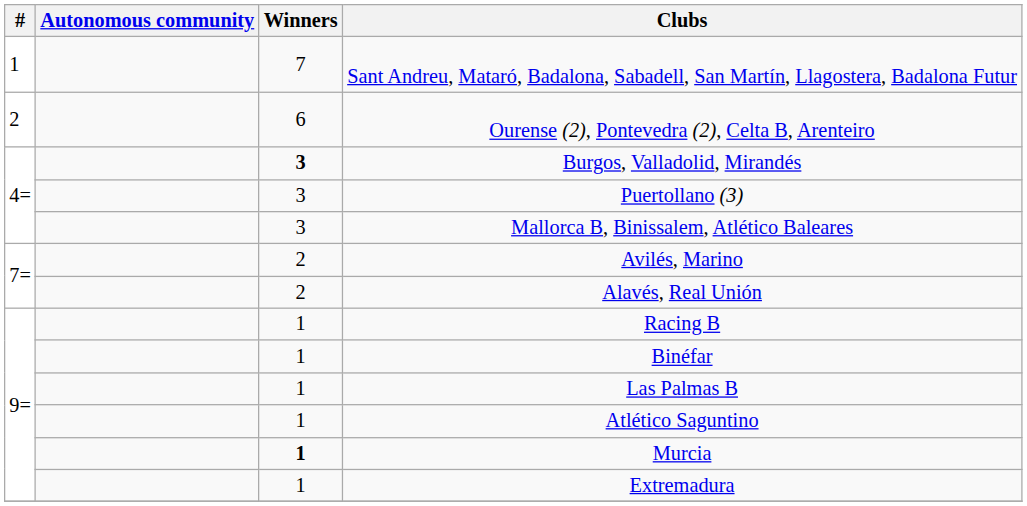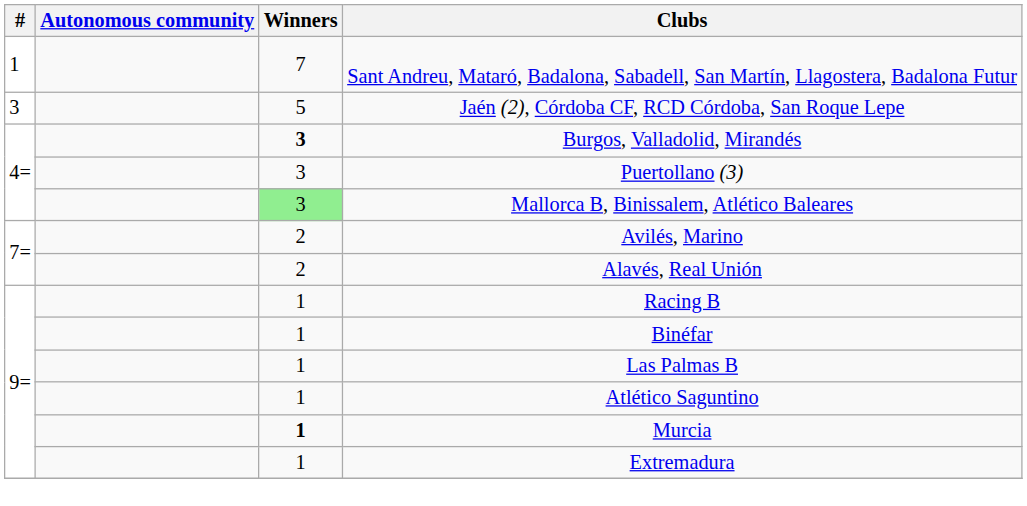- row: 2 | 6 | Ourense (2), Pontevedra (2), Celta B, Arenteiro
+ row: 3 | 5 | Jaén (2), Córdoba CF, RCD Córdoba, San Roque Lepe
Mallorca B, Binissalem, Atlético Baleares | Winners: no background -> lightgreen background
